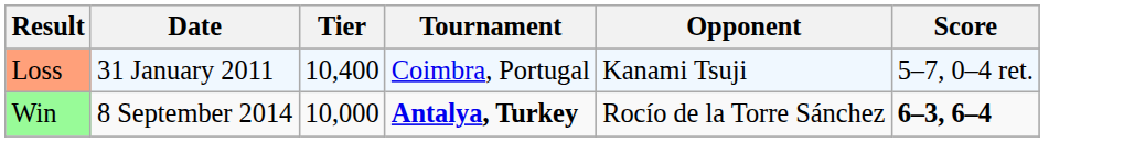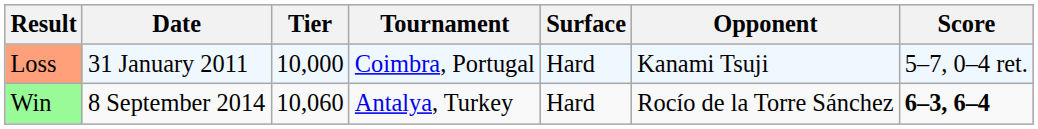+ column: Surface | Hard | Hard
Loss | Tier: 10,400 -> 10,000
Win | Tier: 10,000 -> 10,060
Win | Tournament: bold -> normal
